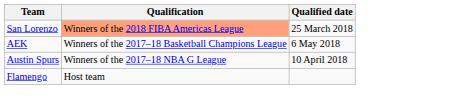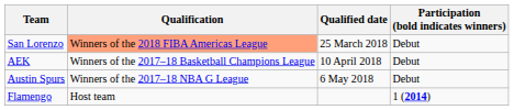+ column: Participation (bold indicates winners) | Debut | Debut | Debut | 1 (2014)
AEK | Qualified date: 6 May 2018 -> 10 April 2018
Austin Spurs | Qualified date: 10 April 2018 -> 6 May 2018
